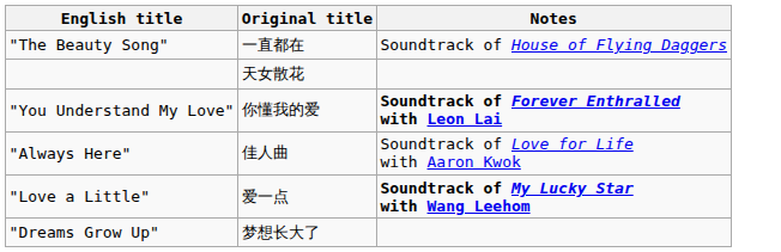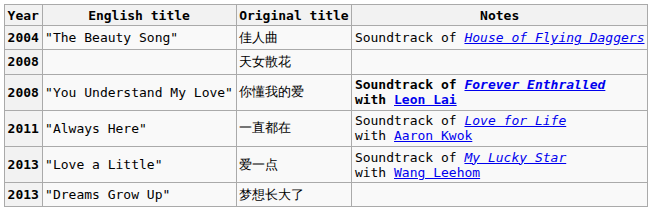+ column: Year | 2004 | 2008 | 2008 | 2011 | 2013 | 2013
"The Beauty Song" | Original title: 一直都在 -> 佳人曲
"Always Here" | Original title: 佳人曲 -> 一直都在
"Love a Little" | Notes: bold -> normal
